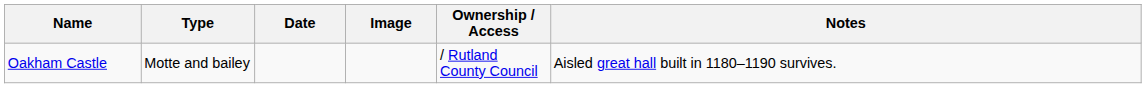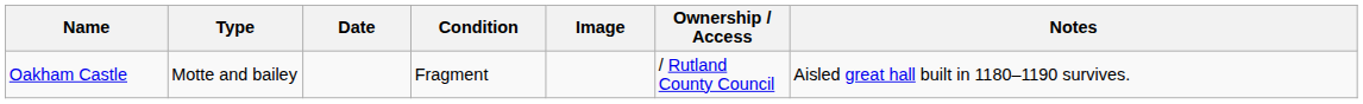+ column: Condition | Fragment
